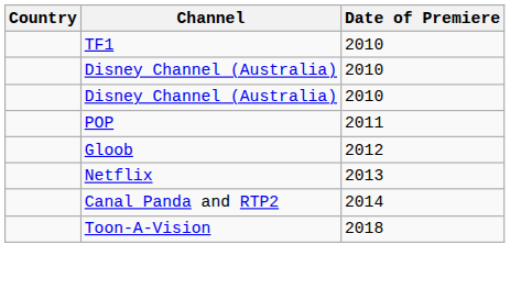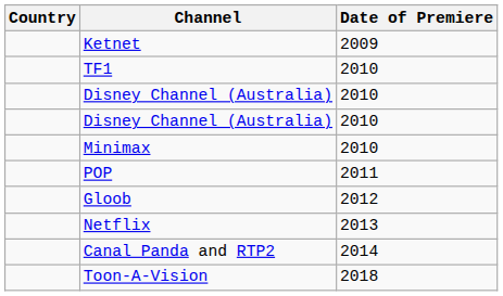+ row: Ketnet | 2009
+ row: Minimax | 2010
